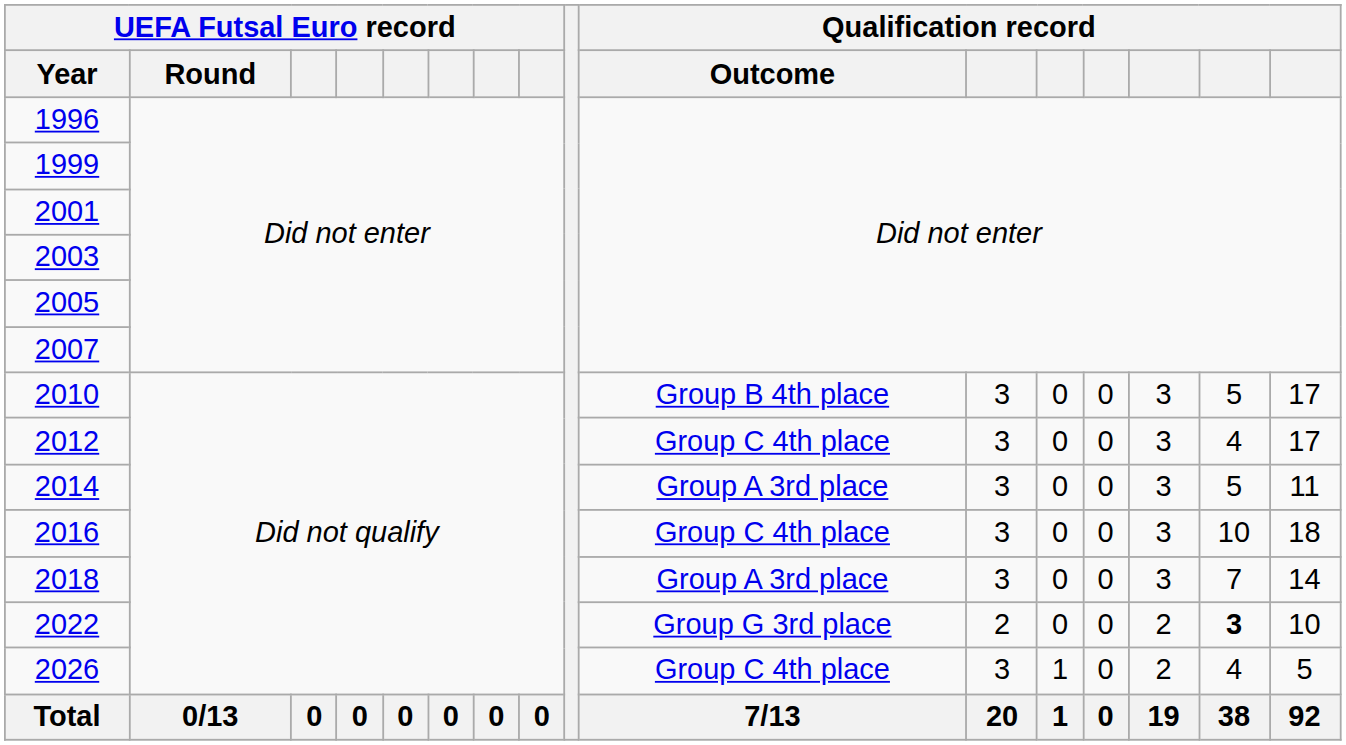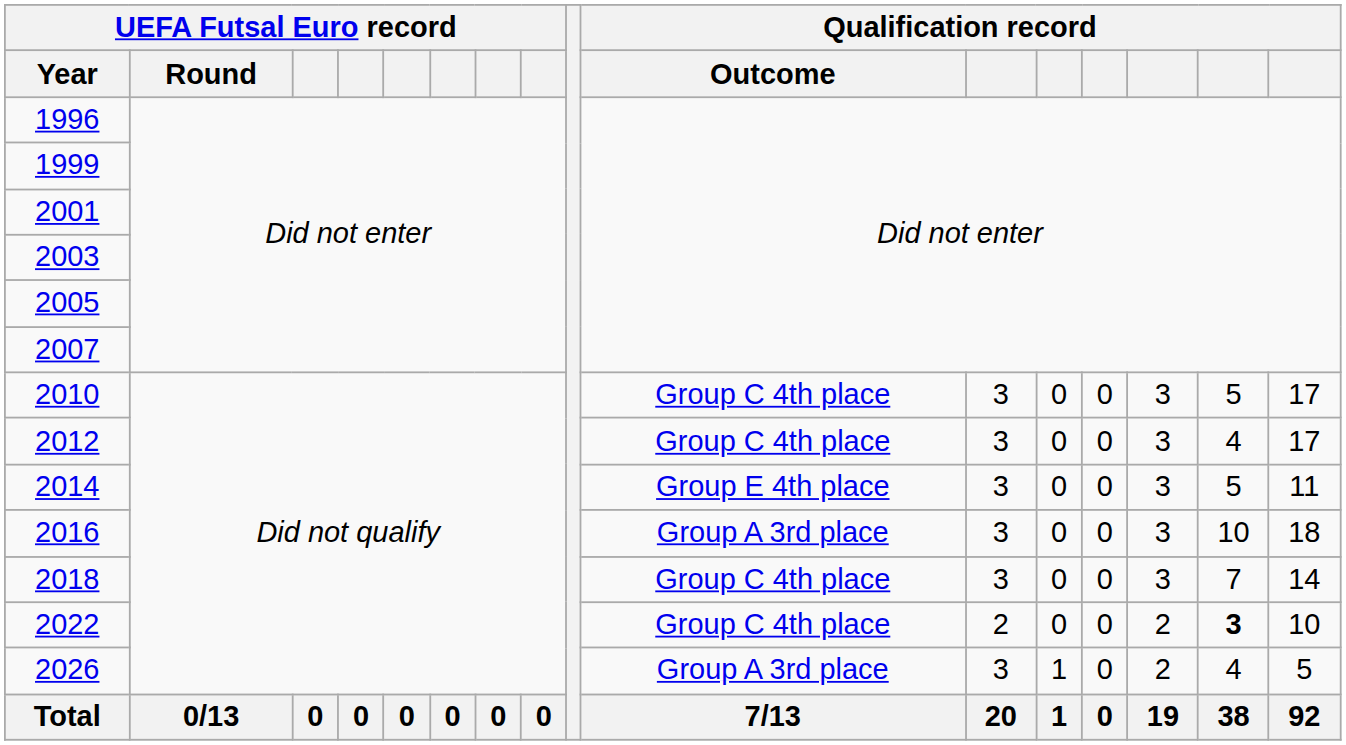2010 | Qualification record / Outcome: Group B 4th place -> Group C 4th place
2014 | Qualification record / Outcome: Group A 3rd place -> Group E 4th place
2016 | Qualification record / Outcome: Group C 4th place -> Group A 3rd place
2018 | Qualification record / Outcome: Group A 3rd place -> Group C 4th place
2022 | Qualification record / Outcome: Group G 3rd place -> Group C 4th place
2026 | Qualification record / Outcome: Group C 4th place -> Group A 3rd place
